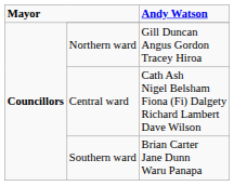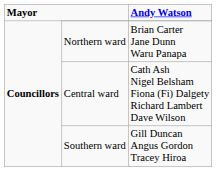Northern ward | Andy Watson: Gill Duncan Angus Gordon Tracey Hiroa -> Brian Carter Jane Dunn Waru Panapa
Southern ward | Andy Watson: Brian Carter Jane Dunn Waru Panapa -> Gill Duncan Angus Gordon Tracey Hiroa
